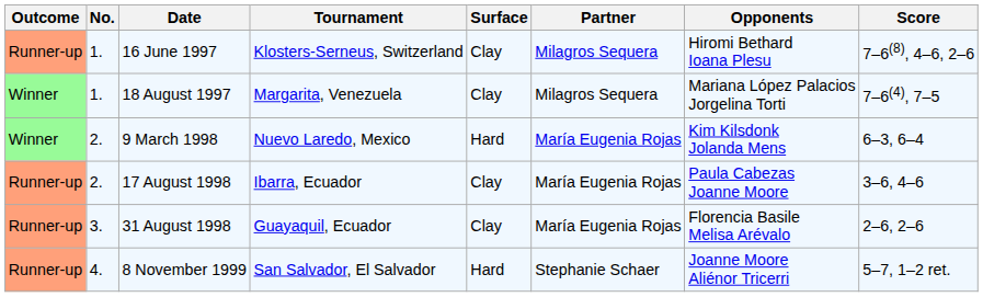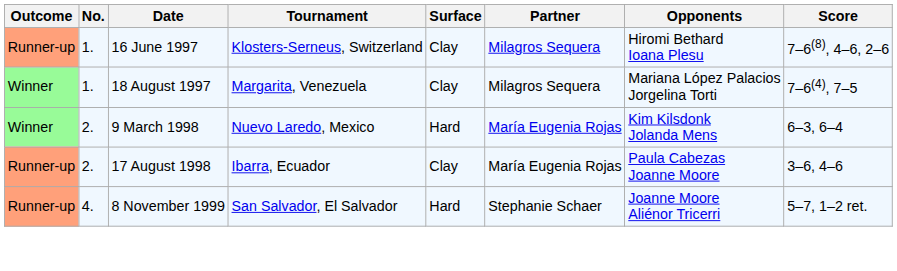- row: Runner-up | 3. | 31 August 1998 | Guayaquil, Ecuador | Clay | María Eugenia Rojas | Florencia Basile Melisa Arévalo | 2–6, 2–6
